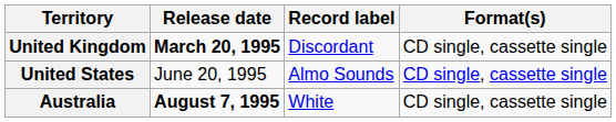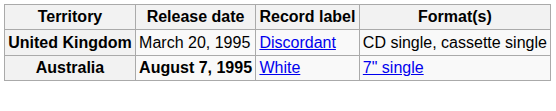United Kingdom | Release date: bold -> normal
- row: United States | June 20, 1995 | Almo Sounds | CD single, cassette single
Australia | Format(s): CD single, cassette single -> 7" single
